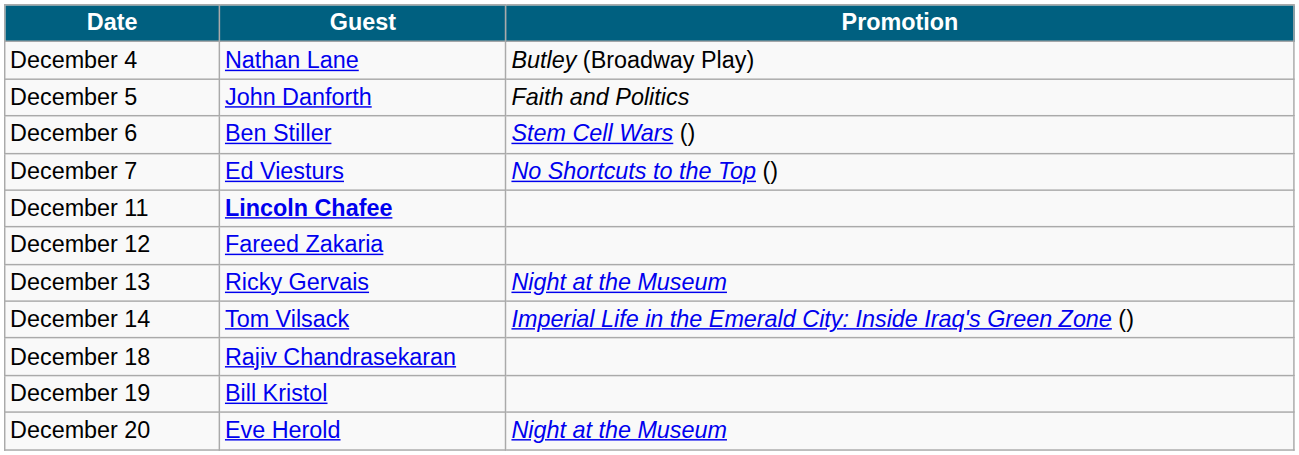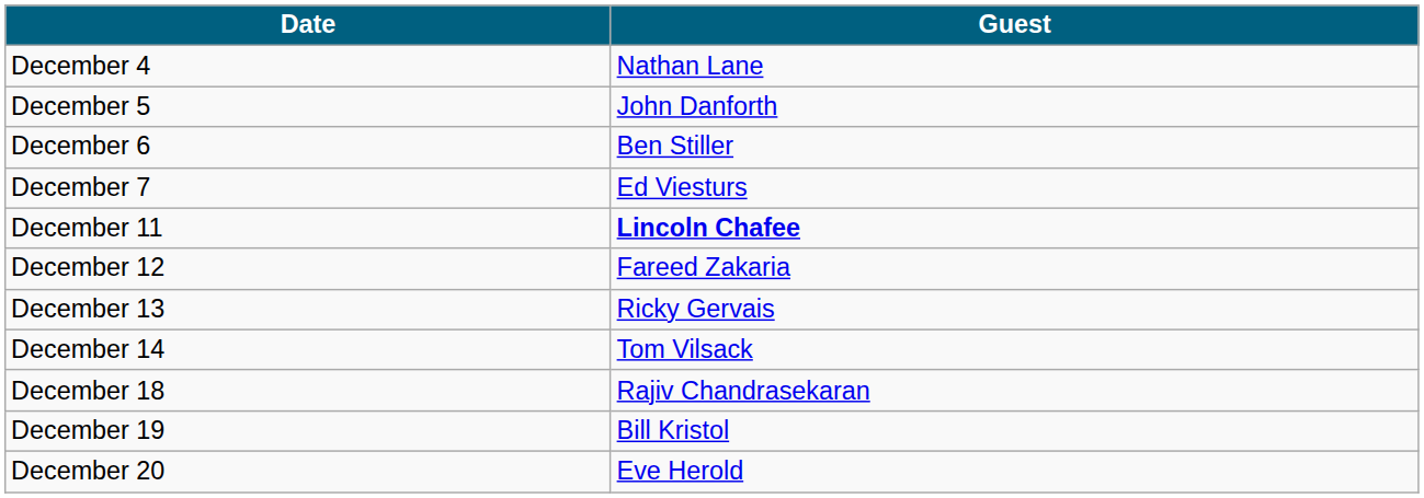- column: Promotion | Butley (Broadway Play) | Faith and Politics | Stem Cell Wars () | No Shortcuts to the Top () | Night at the Museum | Imperial Life in the Emerald City: Inside Iraq's Green Zone () | Night at the Museum
